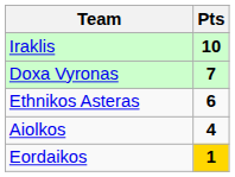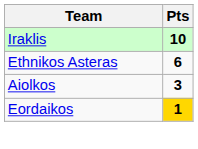- row: Doxa Vyronas | 7
Aiolkos | Pts: 4 -> 3
